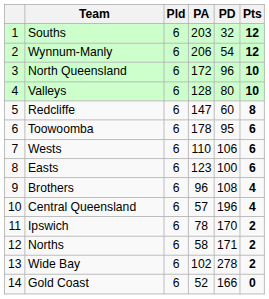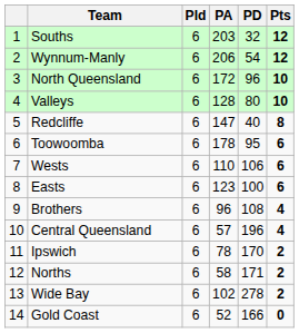Redcliffe | PD: 60 -> 40
